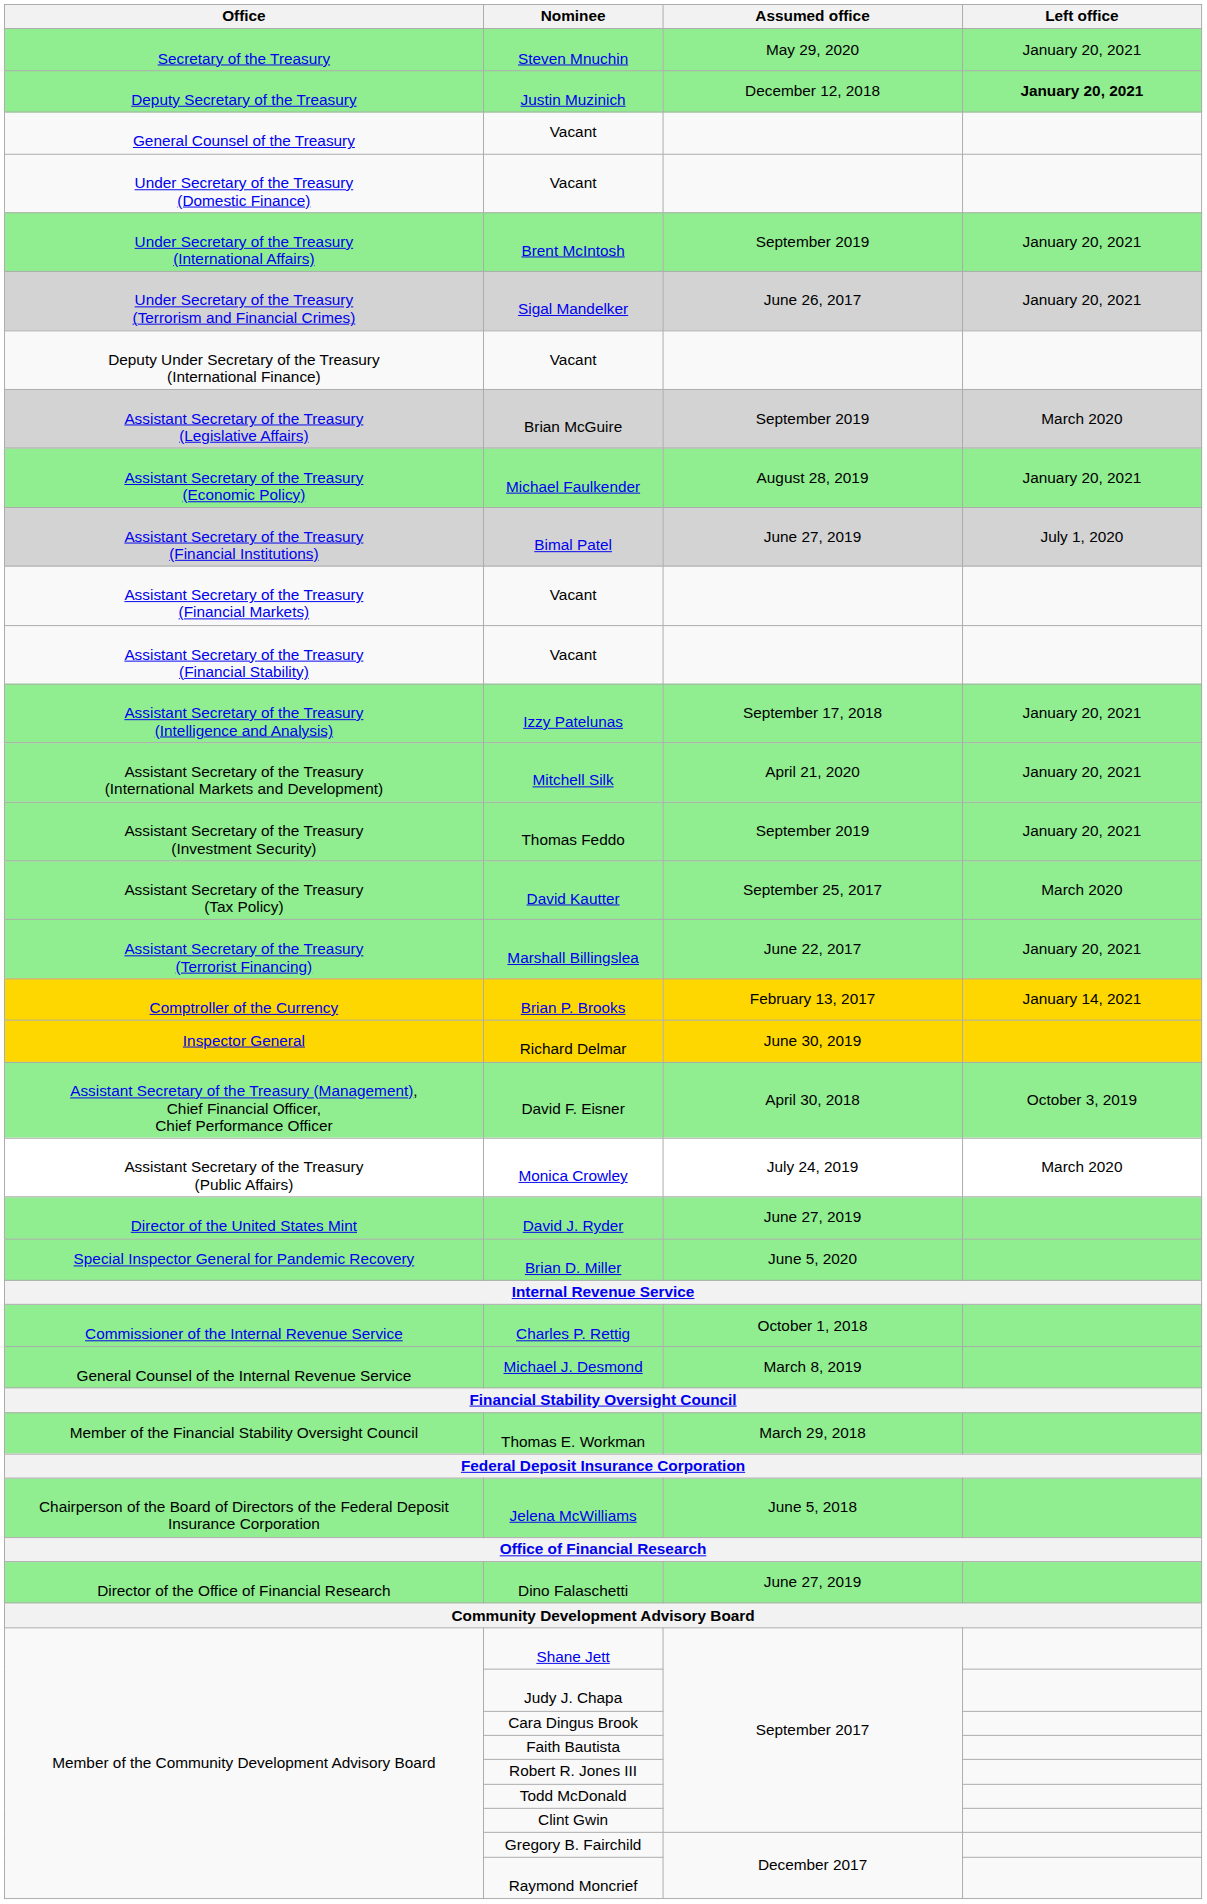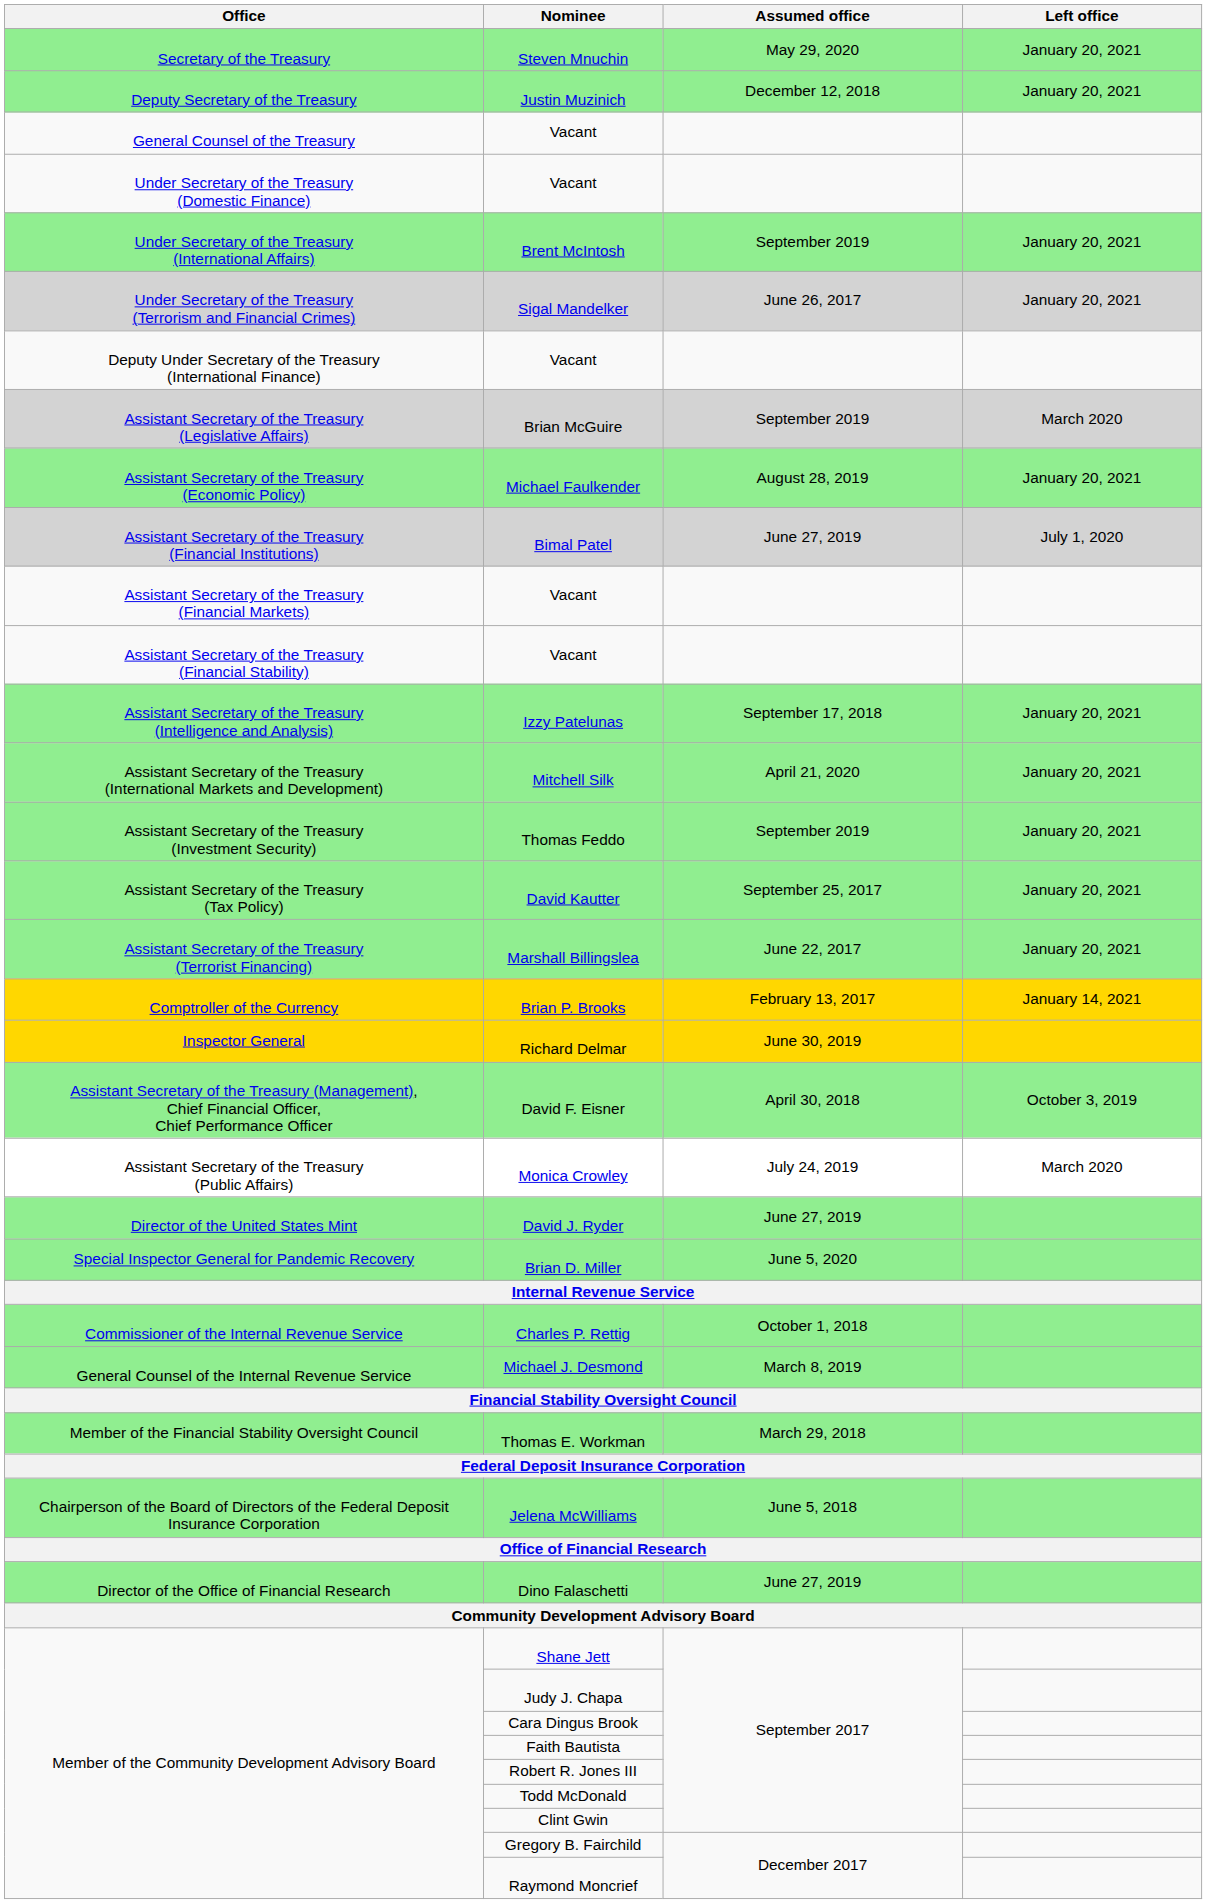Justin Muzinich | Left office: bold -> normal
David Kautter | Left office: March 2020 -> January 20, 2021
